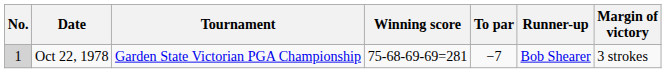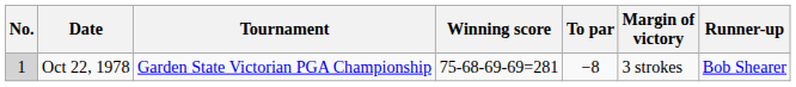columns swapped: Margin of victory <-> Runner-up
Oct 22, 1978 | To par: −7 -> −8
